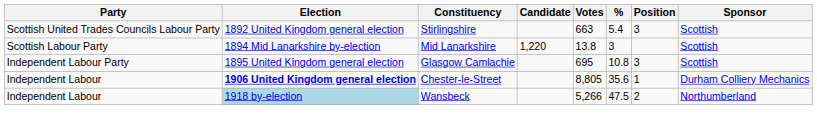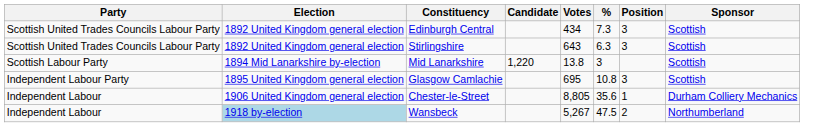+ row: Scottish United Trades Councils Labour Party | 1892 United Kingdom general election | Edinburgh Central | 434 | 7.3 | 3 | Scottish
Stirlingshire | Votes: 663 -> 643
Stirlingshire | %: 5.4 -> 6.3
Chester-le-Street | Election: bold -> normal
Wansbeck | Votes: 5,266 -> 5,267
